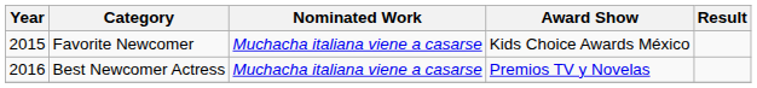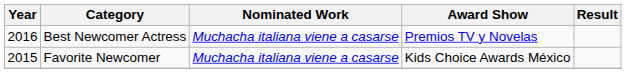rows swapped: Favorite Newcomer <-> Best Newcomer Actress
